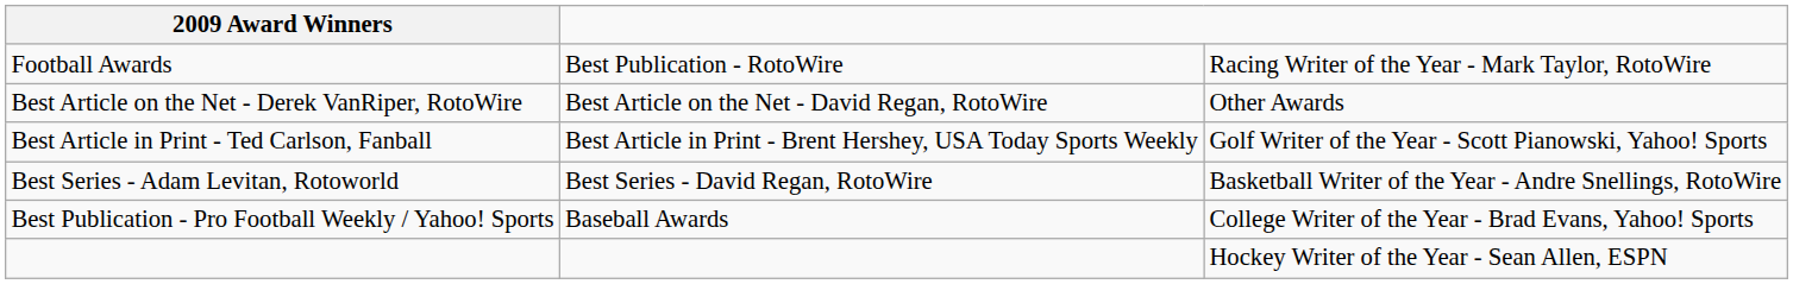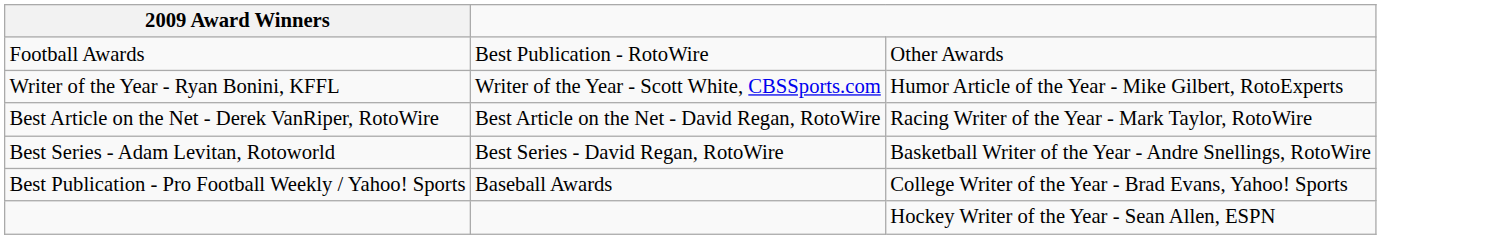Football Awards | column 3: Racing Writer of the Year - Mark Taylor, RotoWire -> Other Awards
+ row: Writer of the Year - Ryan Bonini, KFFL | Writer of the Year - Scott White, CBSSports.com | Humor Article of the Year - Mike Gilbert, RotoExperts
Best Article on the Net - Derek VanRiper, RotoWire | column 3: Other Awards -> Racing Writer of the Year - Mark Taylor, RotoWire
- row: Best Article in Print - Ted Carlson, Fanball | Best Article in Print - Brent Hershey, USA Today Sports Weekly | Golf Writer of the Year - Scott Pianowski, Yahoo! Sports
